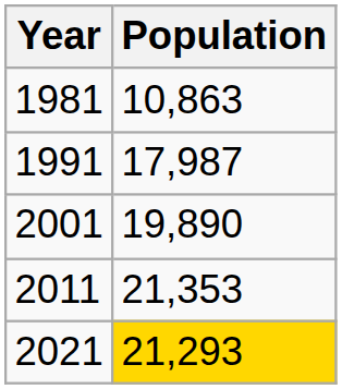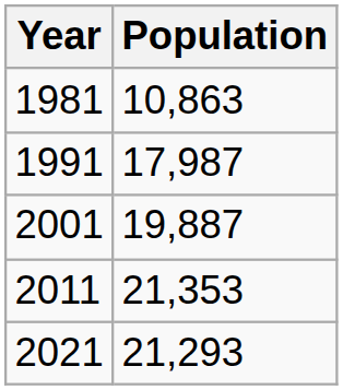2001 | Population: 19,890 -> 19,887
2021 | Population: gold background -> no background
